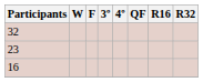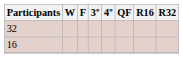- row: 23
